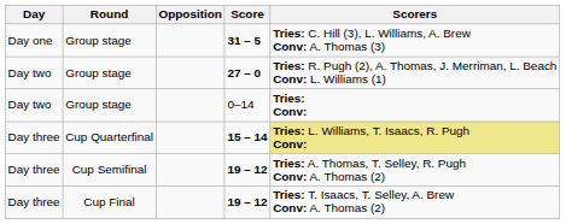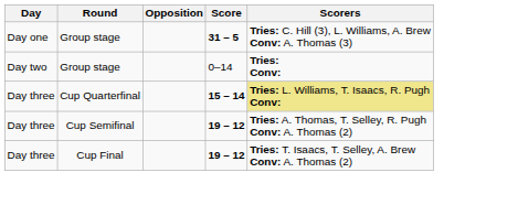- row: Day two | Group stage | 27 – 0 | Tries: R. Pugh (2), A. Thomas, J. Merriman, L. Beach Conv: L. Williams (1)
